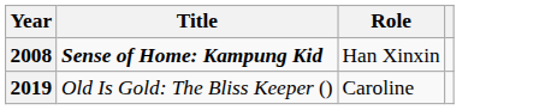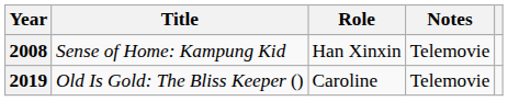+ column: Notes | Telemovie | Telemovie
2008 | Title: bold -> normal
